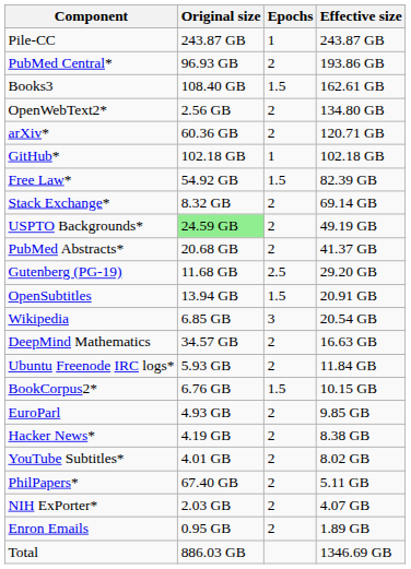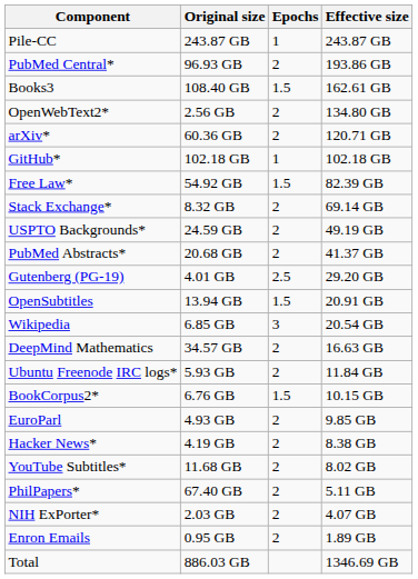USPTO Backgrounds* | Original size: lightgreen background -> no background
Gutenberg (PG-19) | Original size: 11.68 GB -> 4.01 GB
YouTube Subtitles* | Original size: 4.01 GB -> 11.68 GB
